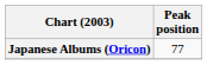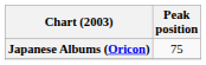Japanese Albums (Oricon) | Peak position: 77 -> 75
